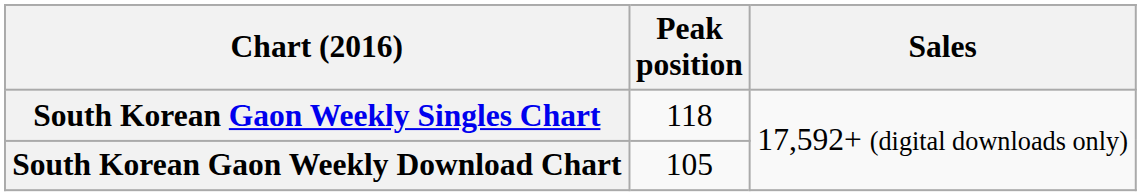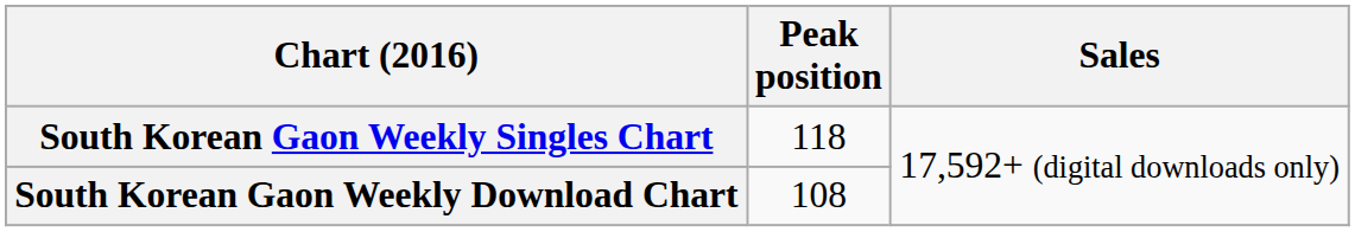South Korean Gaon Weekly Download Chart | Peak position: 105 -> 108
